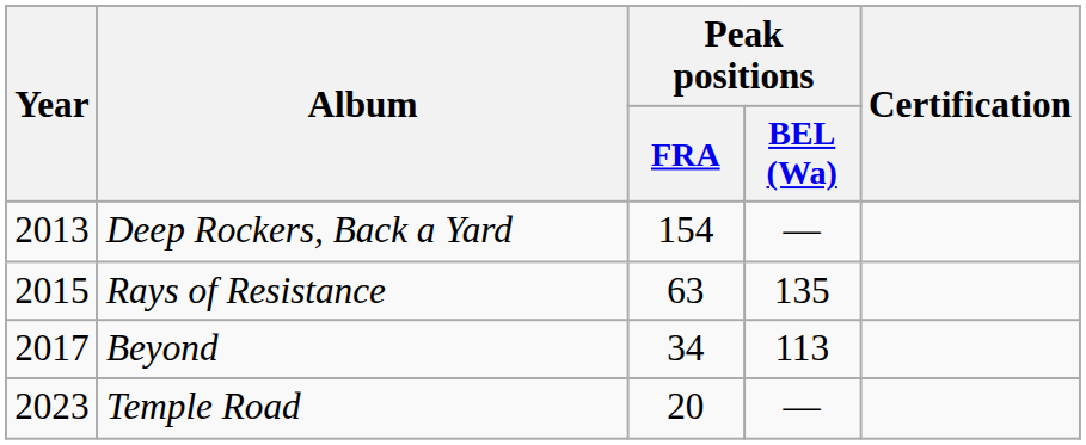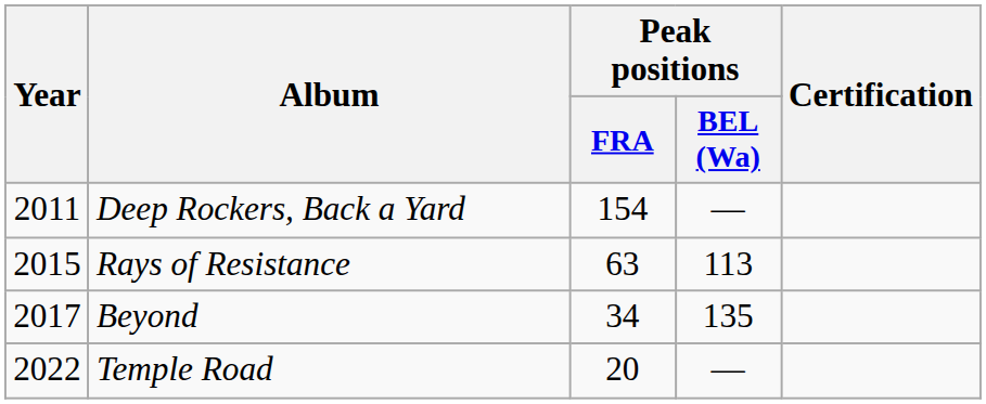Deep Rockers, Back a Yard | Year: 2013 -> 2011
Rays of Resistance | Peak positions / BEL (Wa): 135 -> 113
Beyond | Peak positions / BEL (Wa): 113 -> 135
Temple Road | Year: 2023 -> 2022
